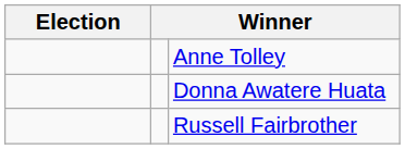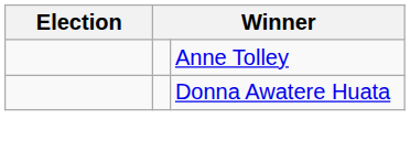- row: Russell Fairbrother
